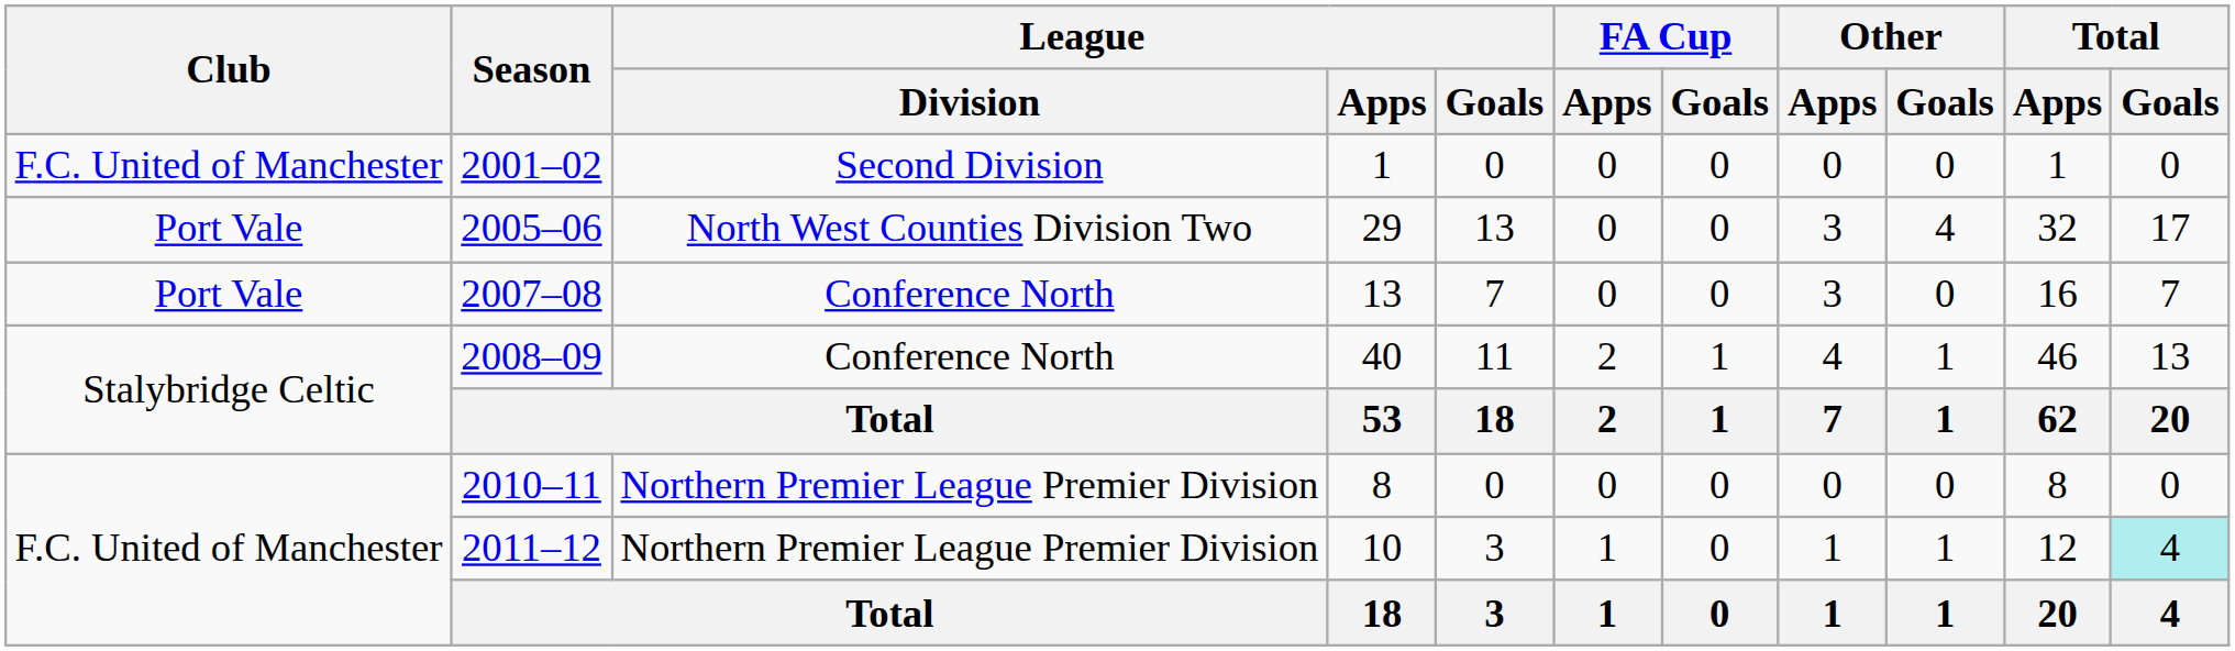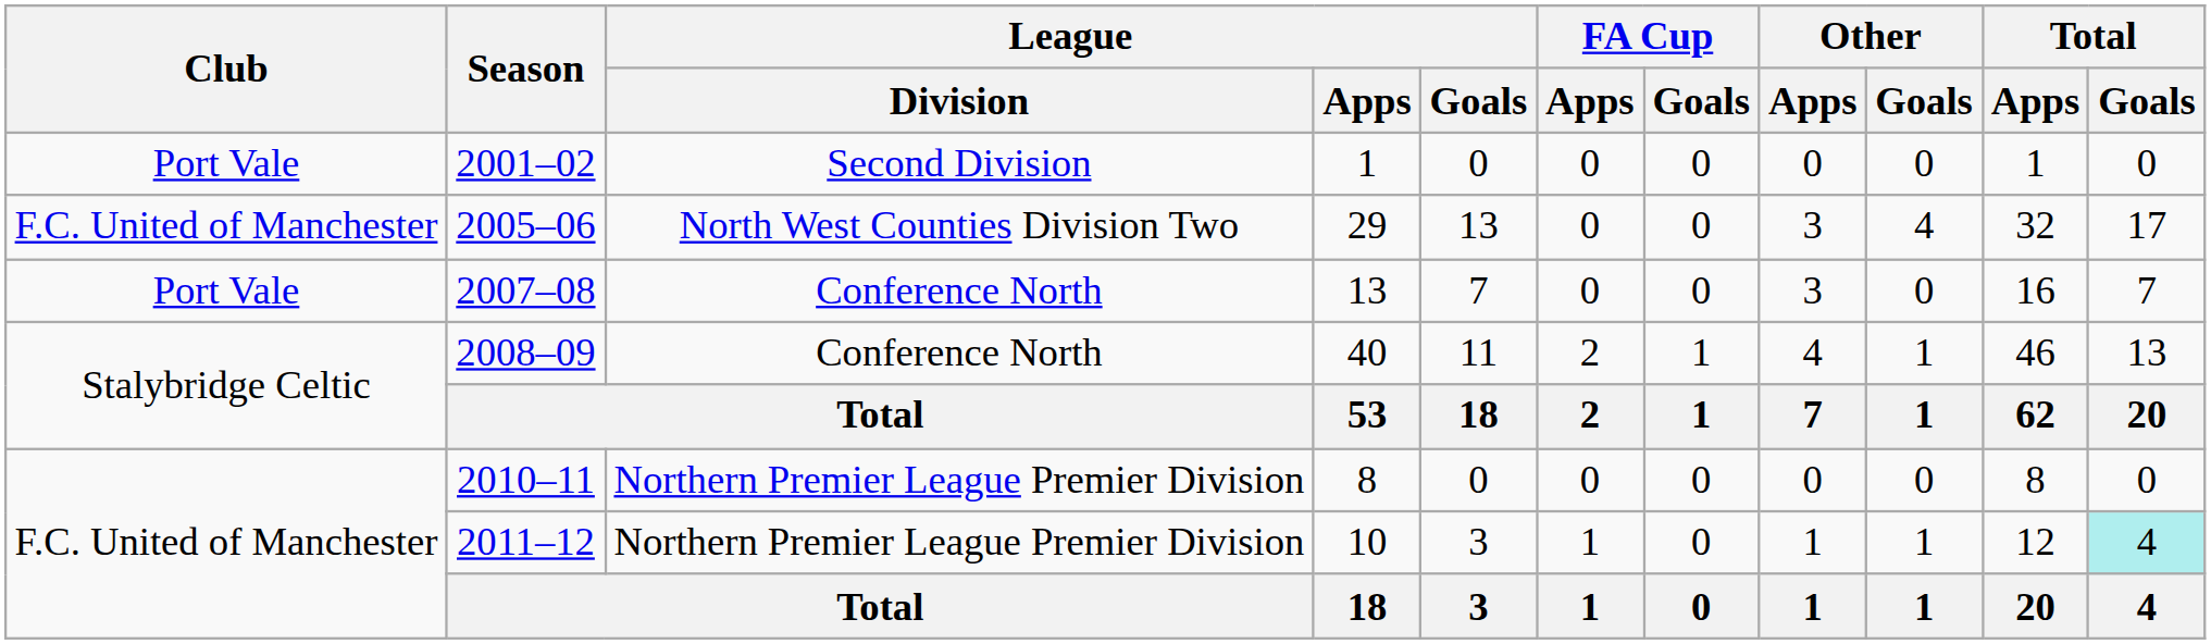2001–02 | Club: F.C. United of Manchester -> Port Vale
2005–06 | Club: Port Vale -> F.C. United of Manchester
